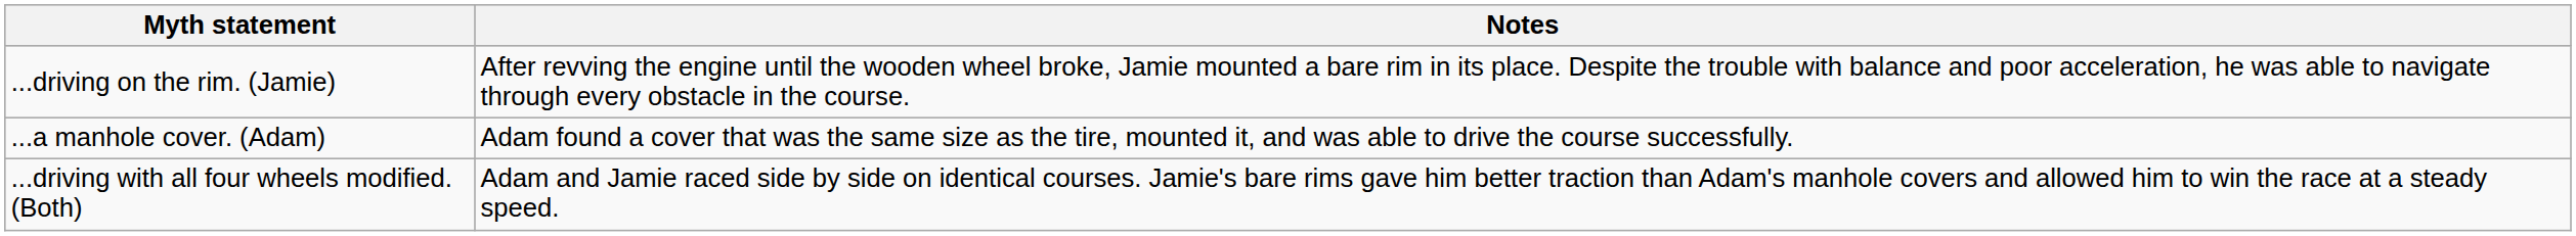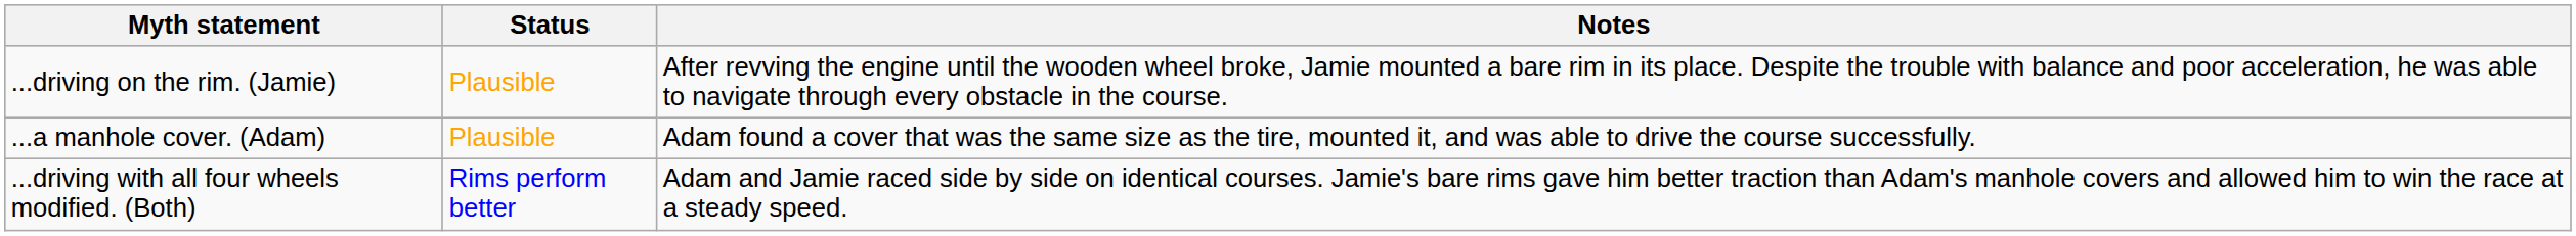+ column: Status | Plausible | Plausible | Rims perform better
